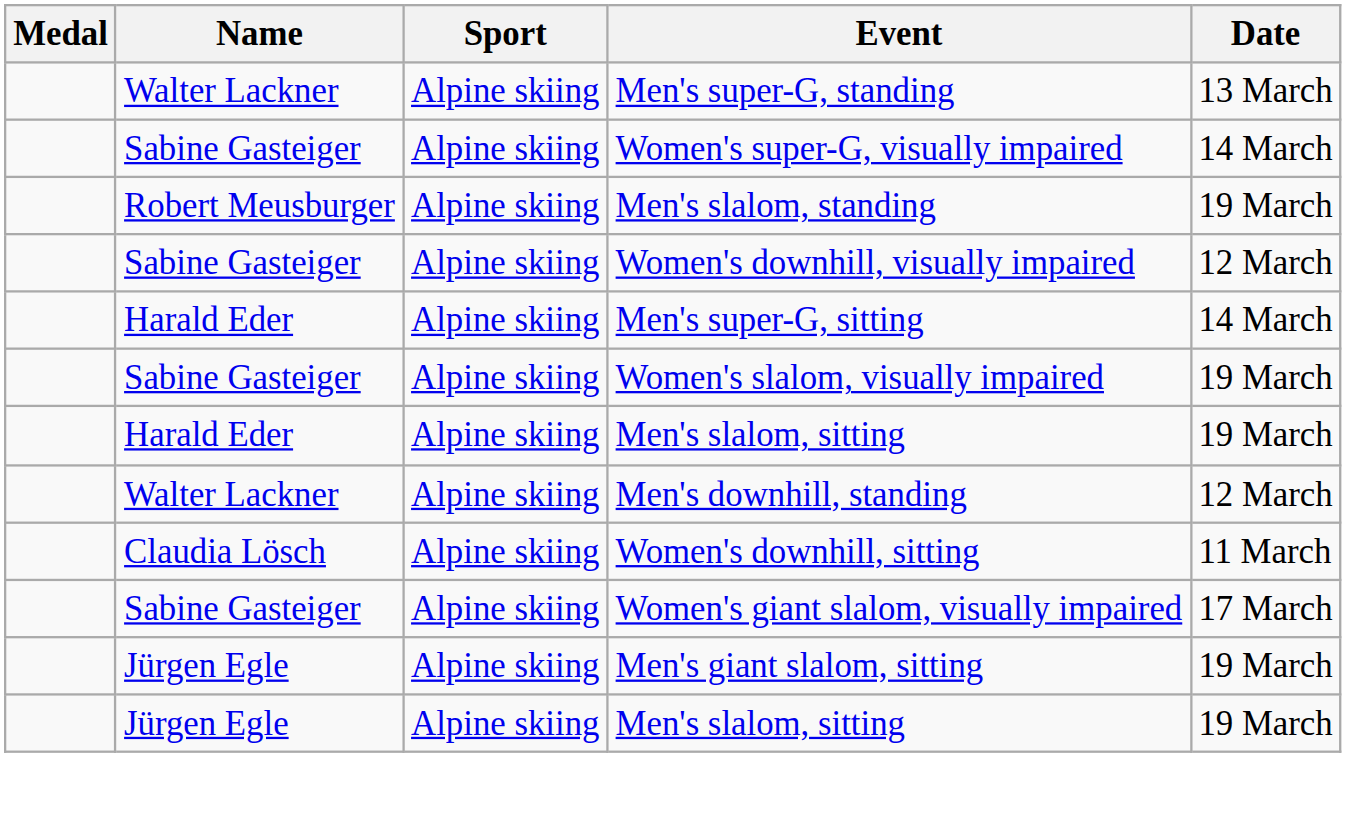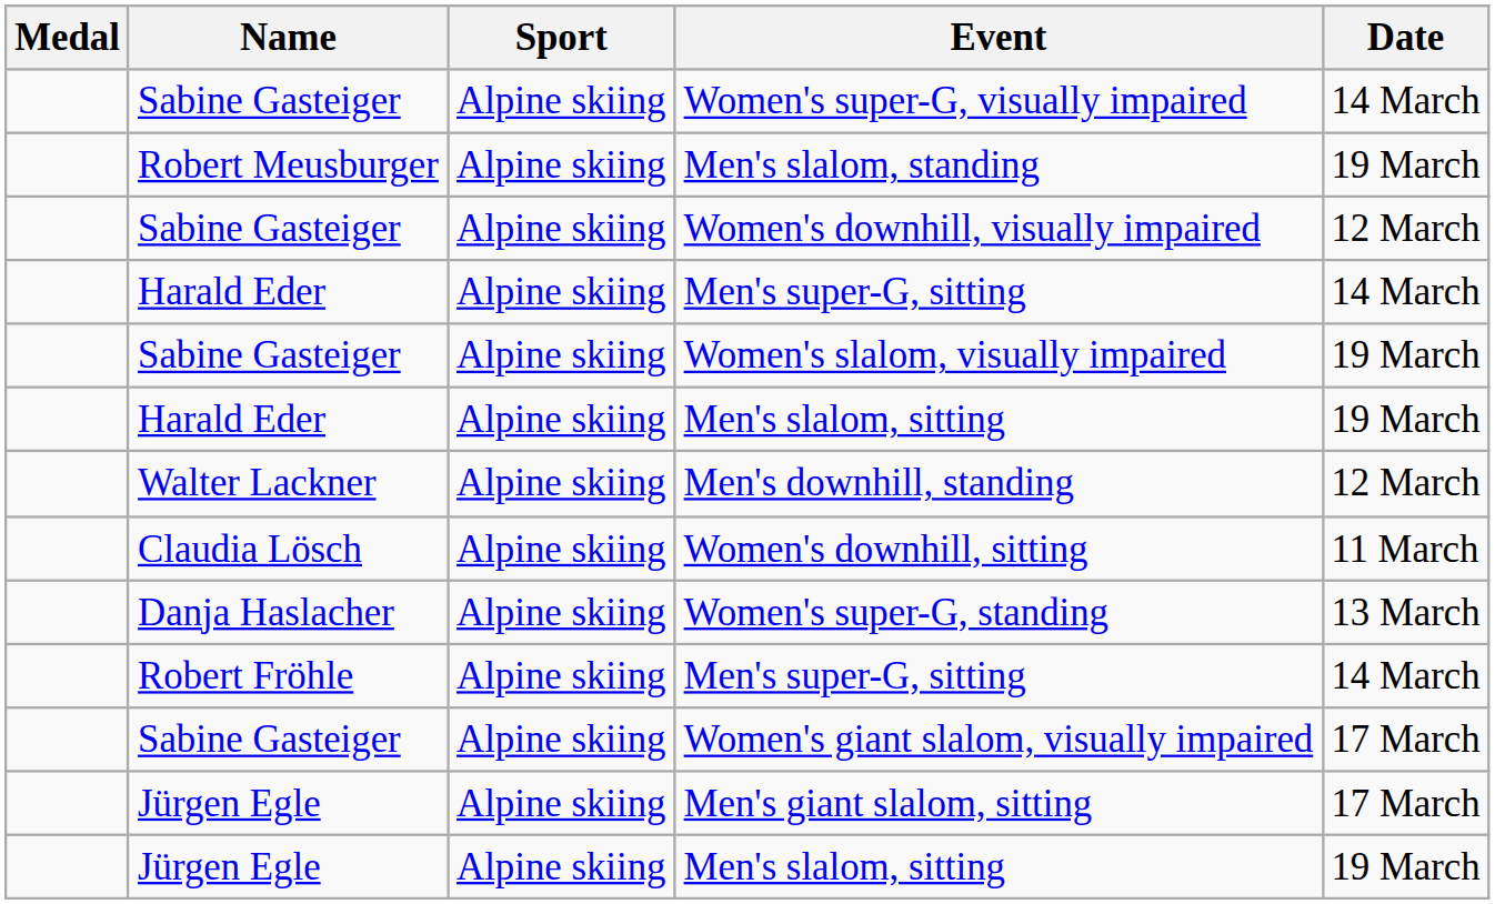- row: Walter Lackner | Alpine skiing | Men's super-G, standing | 13 March
+ row: Danja Haslacher | Alpine skiing | Women's super-G, standing | 13 March
+ row: Robert Fröhle | Alpine skiing | Men's super-G, sitting | 14 March
Men's giant slalom, sitting | Date: 19 March -> 17 March
